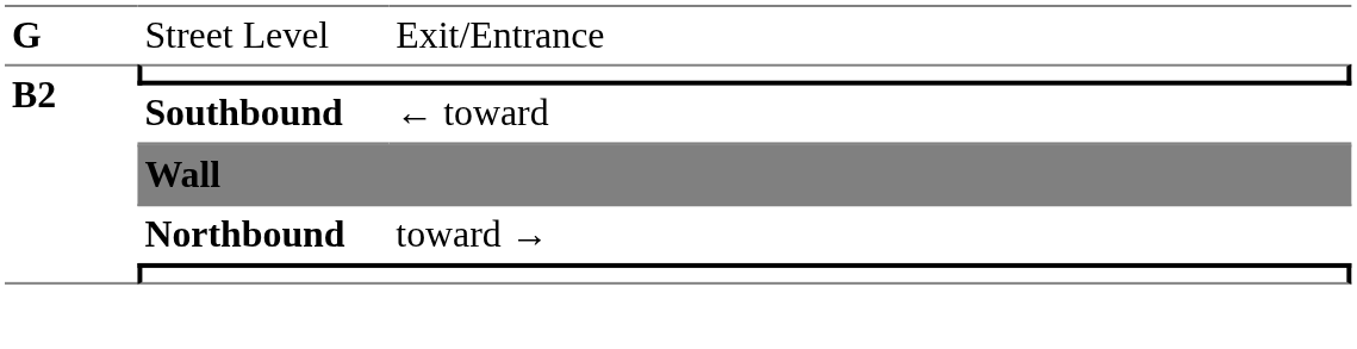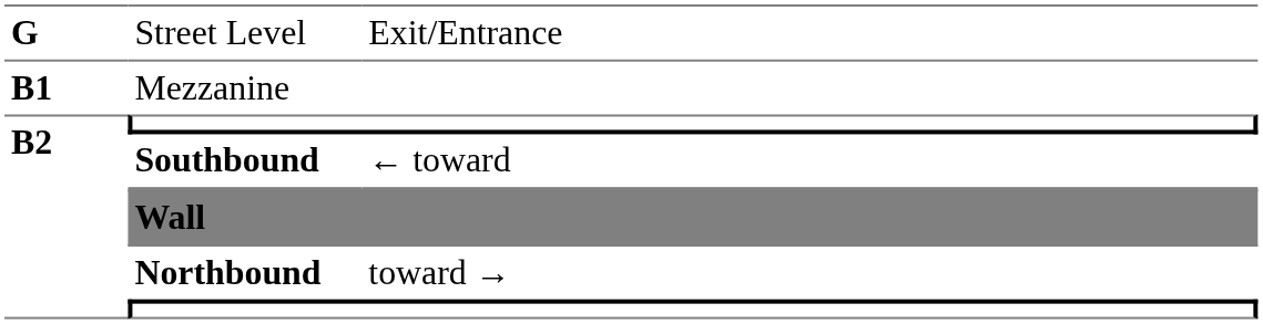+ row: B1 | Mezzanine
